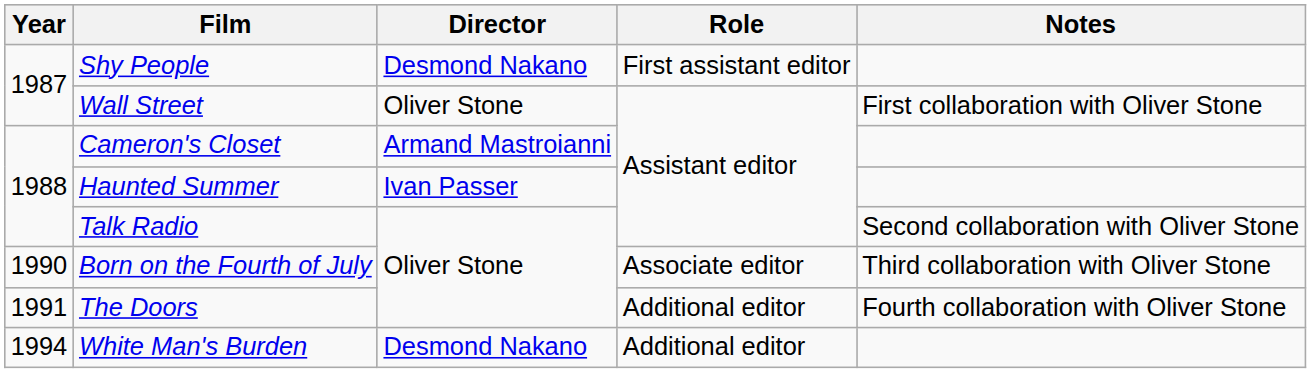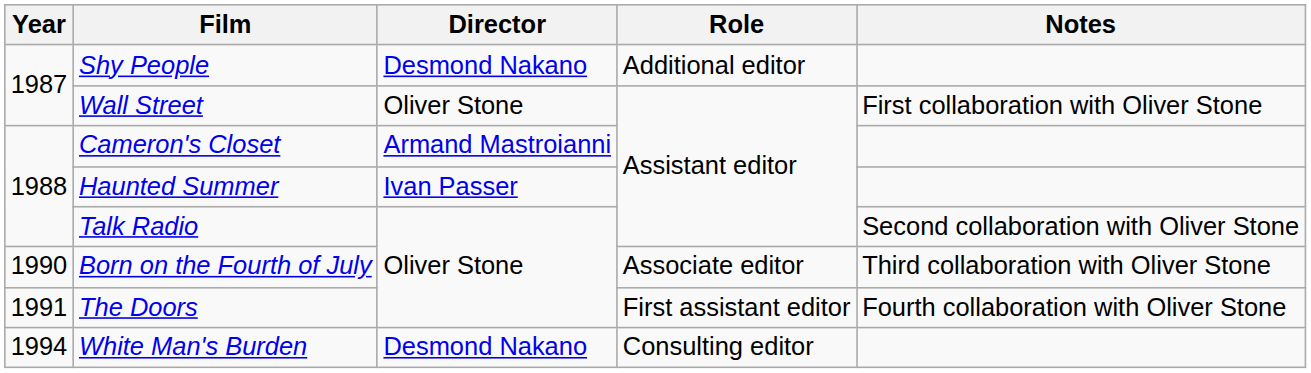Shy People | Role: First assistant editor -> Additional editor
The Doors | Role: Additional editor -> First assistant editor
White Man's Burden | Role: Additional editor -> Consulting editor
